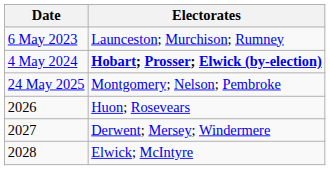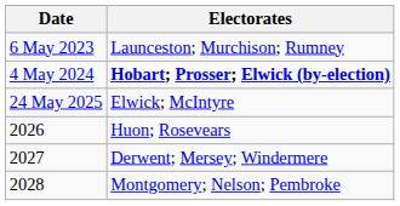24 May 2025 | Electorates: Montgomery; Nelson; Pembroke -> Elwick; McIntyre
2028 | Electorates: Elwick; McIntyre -> Montgomery; Nelson; Pembroke
